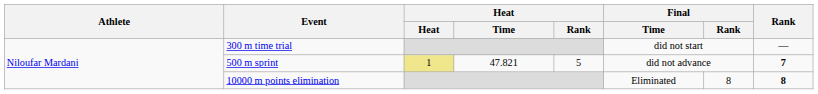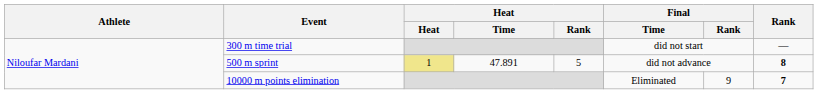500 m sprint | Heat / Time: 47.821 -> 47.891
500 m sprint | Rank: 7 -> 8
10000 m points elimination | Final / Rank: 8 -> 9
10000 m points elimination | Rank: 8 -> 7
